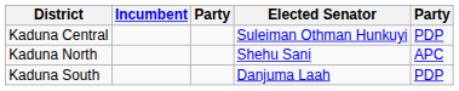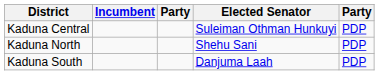Kaduna North | column 5: APC -> PDP
